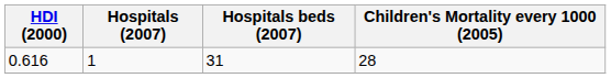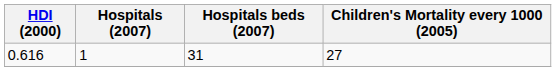0.616 | Children's Mortality every 1000 (2005): 28 -> 27
